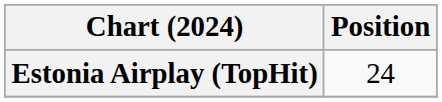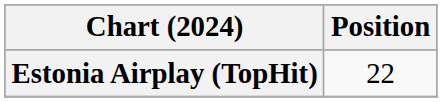Estonia Airplay (TopHit) | Position: 24 -> 22
